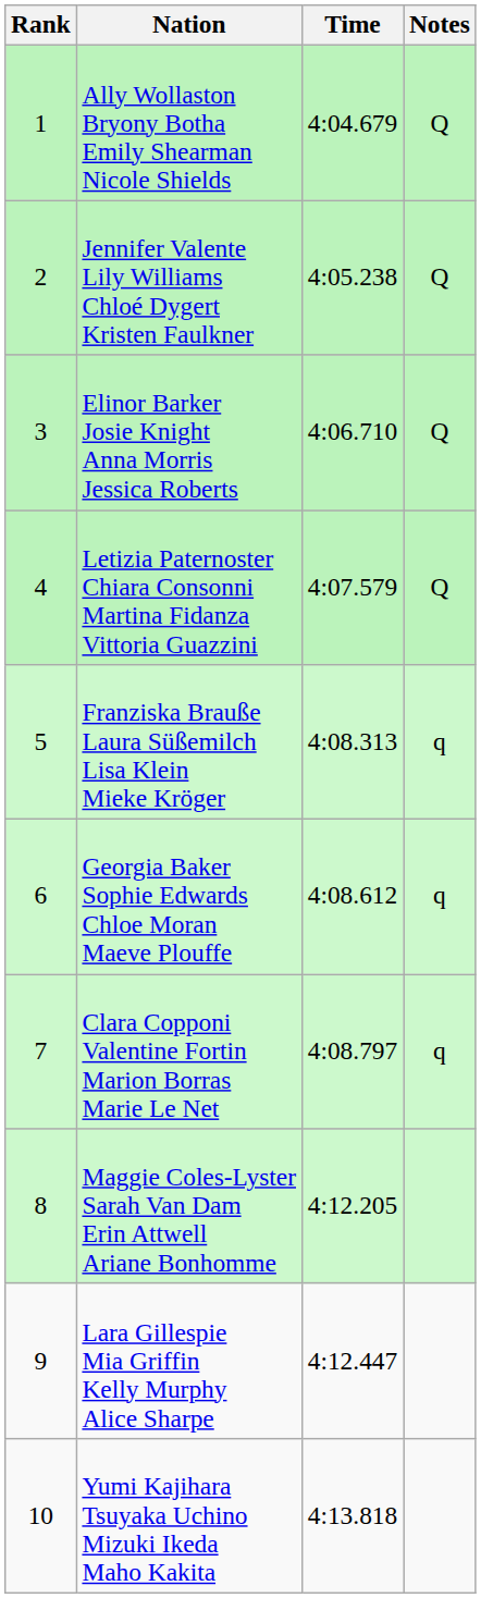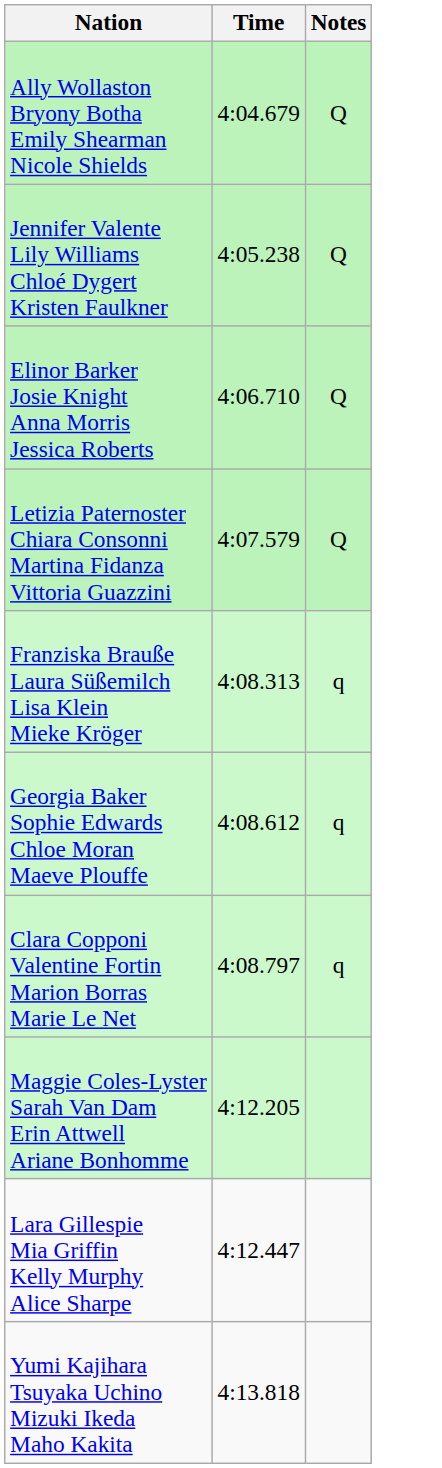- column: Rank | 1 | 2 | 3 | 4 | 5 | 6 | 7 | 8 | 9 | 10
